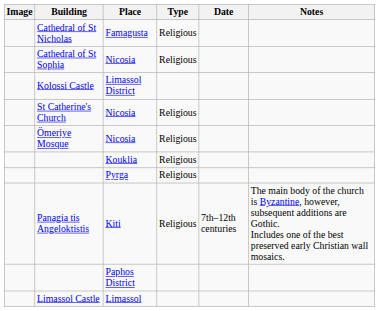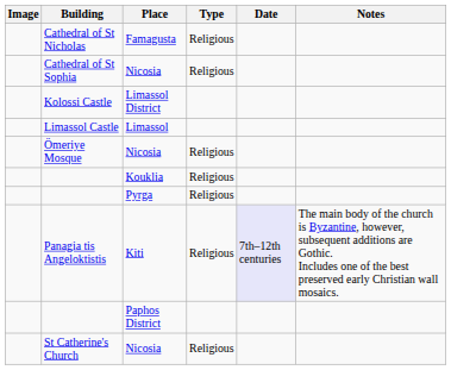rows swapped: Limassol Castle <-> St Catherine's Church
Panagia tis Angeloktistis | Date: no background -> lavender background
